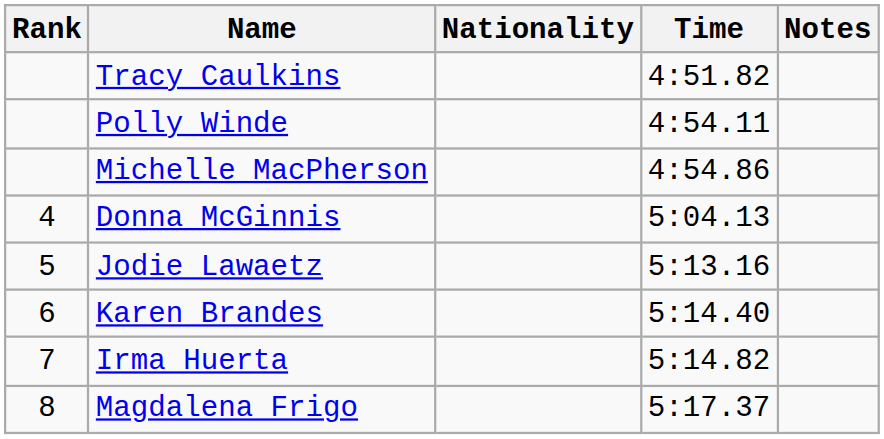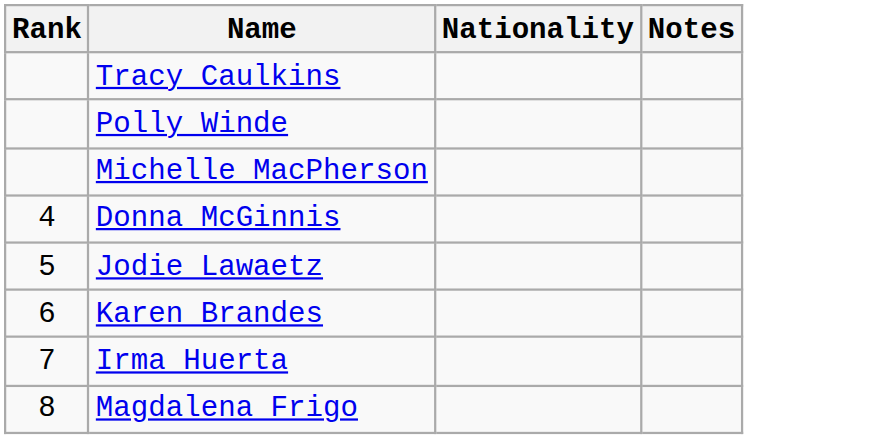- column: Time | 4:51.82 | 4:54.11 | 4:54.86 | 5:04.13 | 5:13.16 | 5:14.40 | 5:14.82 | 5:17.37
